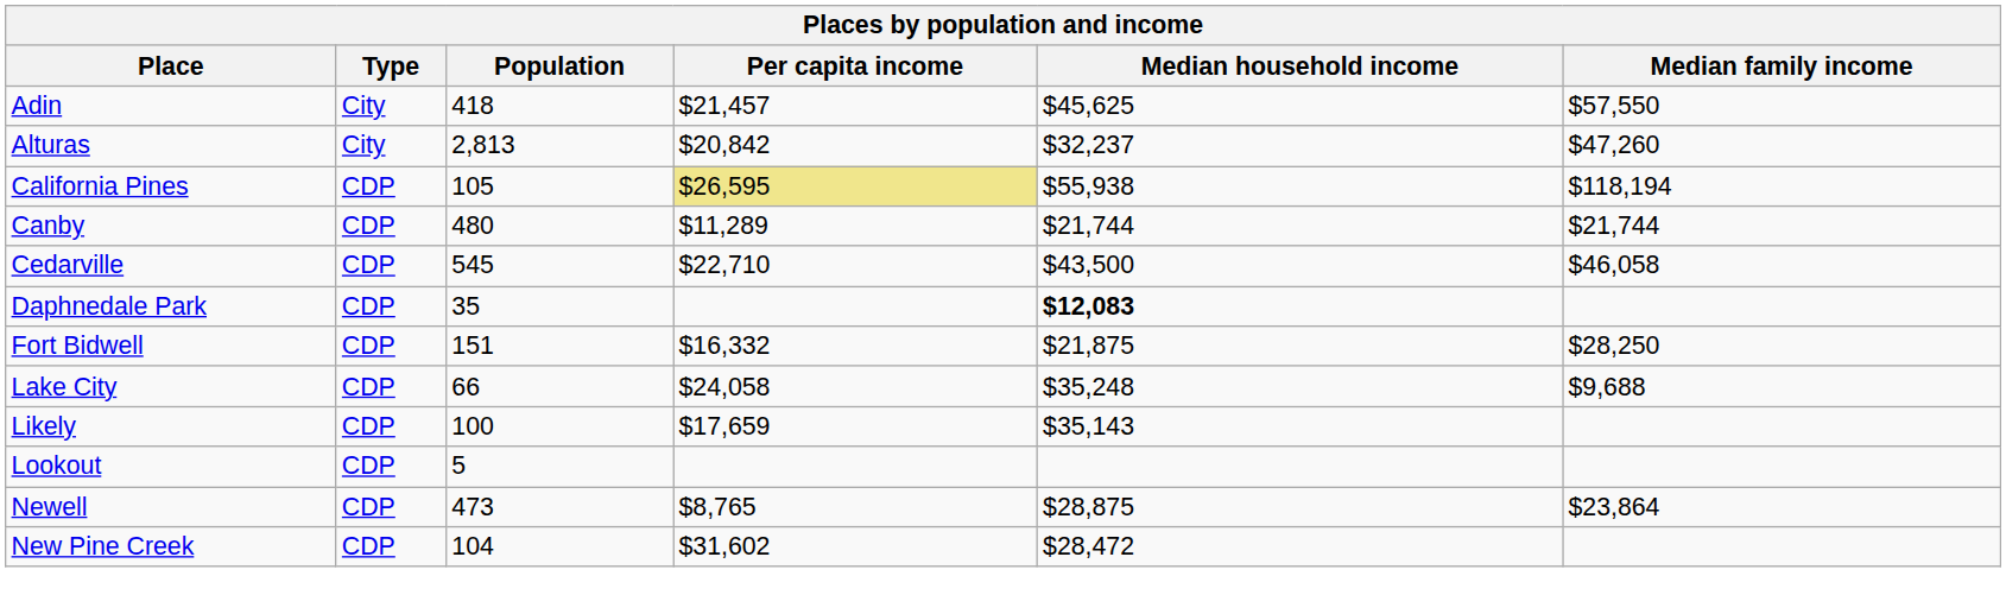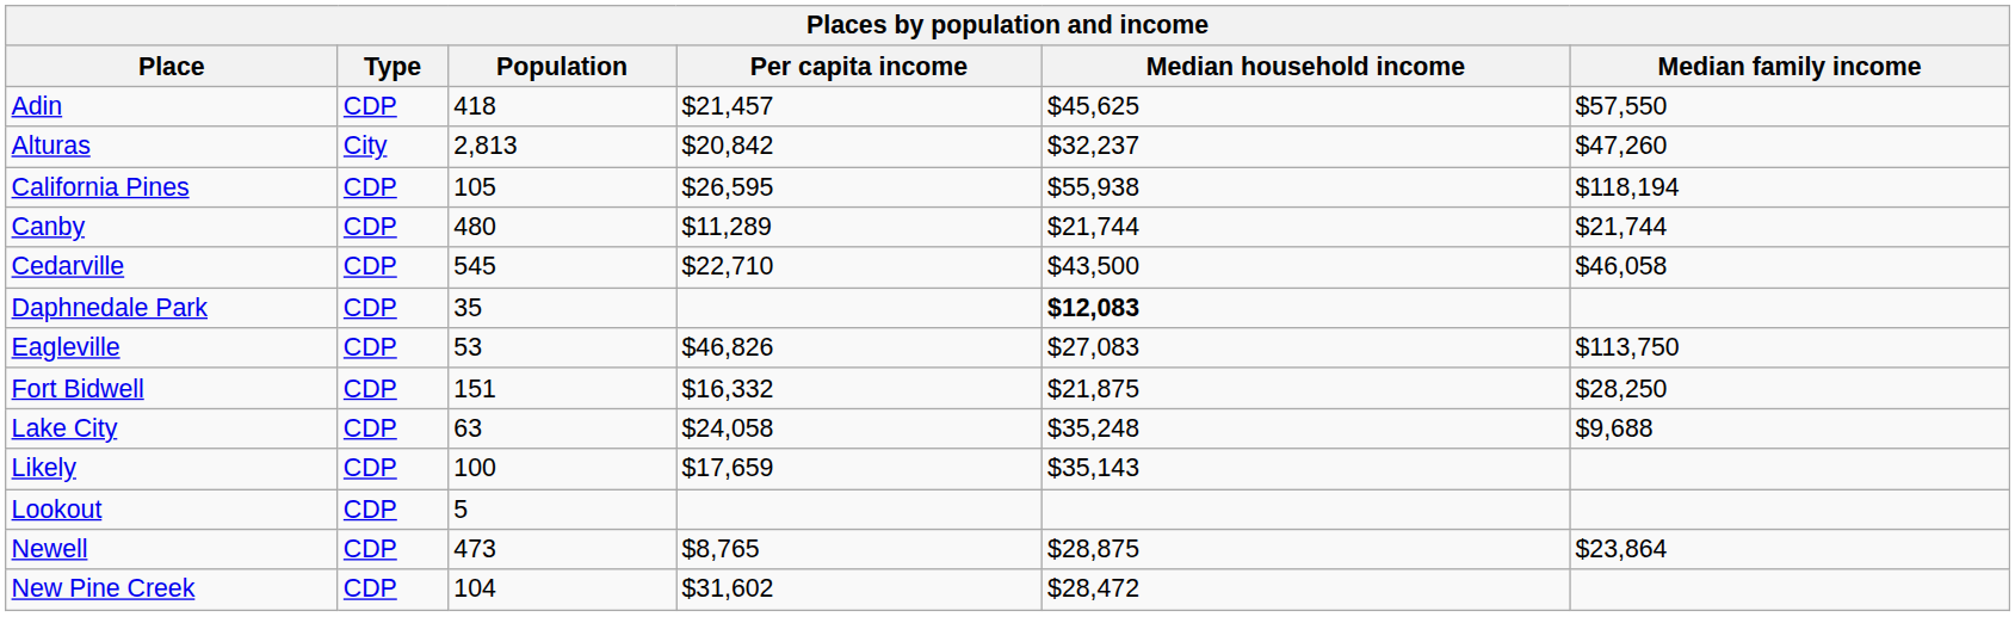Adin | Type: City -> CDP
California Pines | Per capita income: khaki background -> no background
+ row: Eagleville | CDP | 53 | $46,826 | $27,083 | $113,750
Lake City | Population: 66 -> 63
